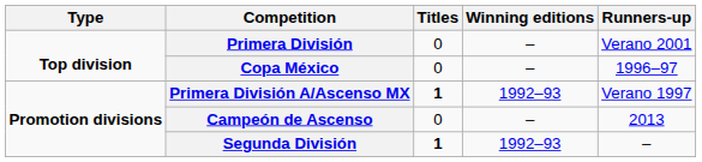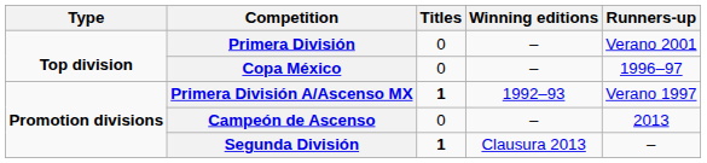Segunda División | Winning editions: 1992–93 -> Clausura 2013
